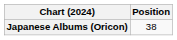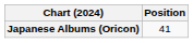Japanese Albums (Oricon) | Position: 38 -> 41
